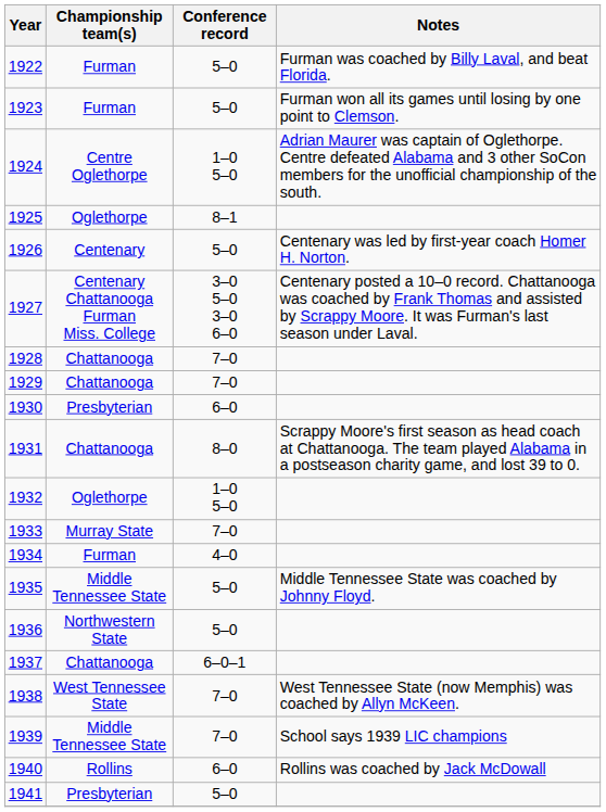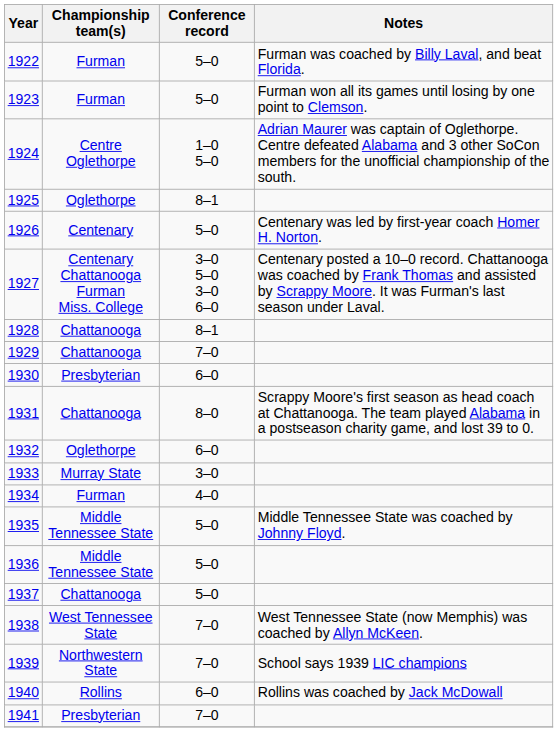1928 | Conference record: 7–0 -> 8–1
1932 | Conference record: 1–0 5–0 -> 6–0
1933 | Conference record: 7–0 -> 3–0
1936 | Championship team(s): Northwestern State -> Middle Tennessee State
1937 | Conference record: 6–0–1 -> 5–0
1939 | Championship team(s): Middle Tennessee State -> Northwestern State
1941 | Conference record: 5–0 -> 7–0
